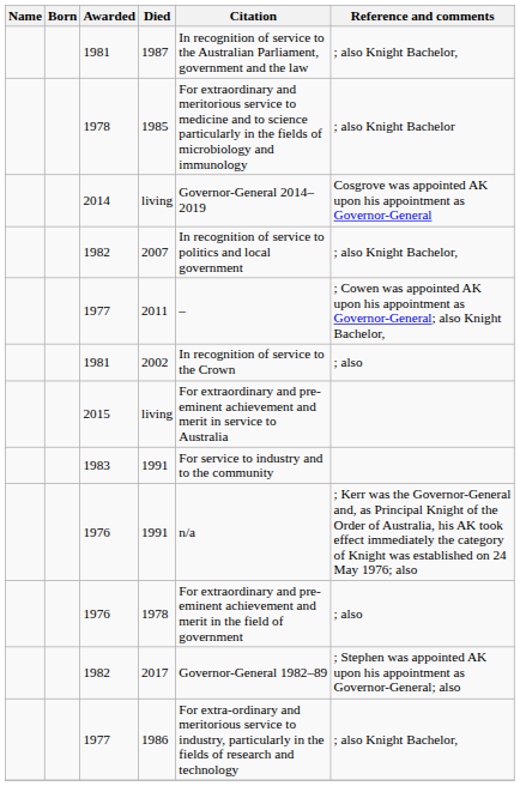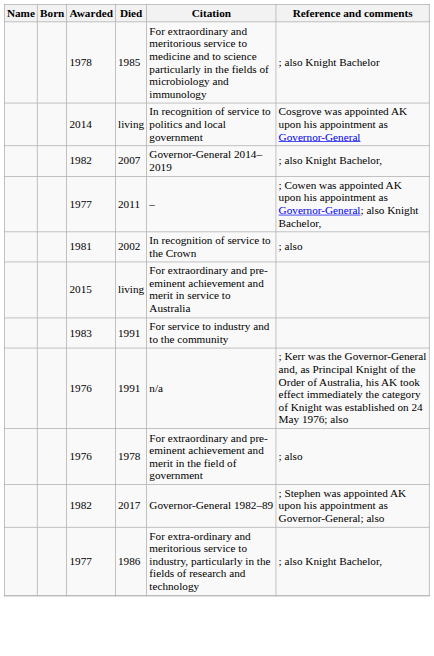- row: 1981 | 1987 | In recognition of service to the Australian Parliament, government and the law | ; also Knight Bachelor,
2014 / living | Citation: Governor-General 2014–2019 -> In recognition of service to politics and local government
2007 | Citation: In recognition of service to politics and local government -> Governor-General 2014–2019
